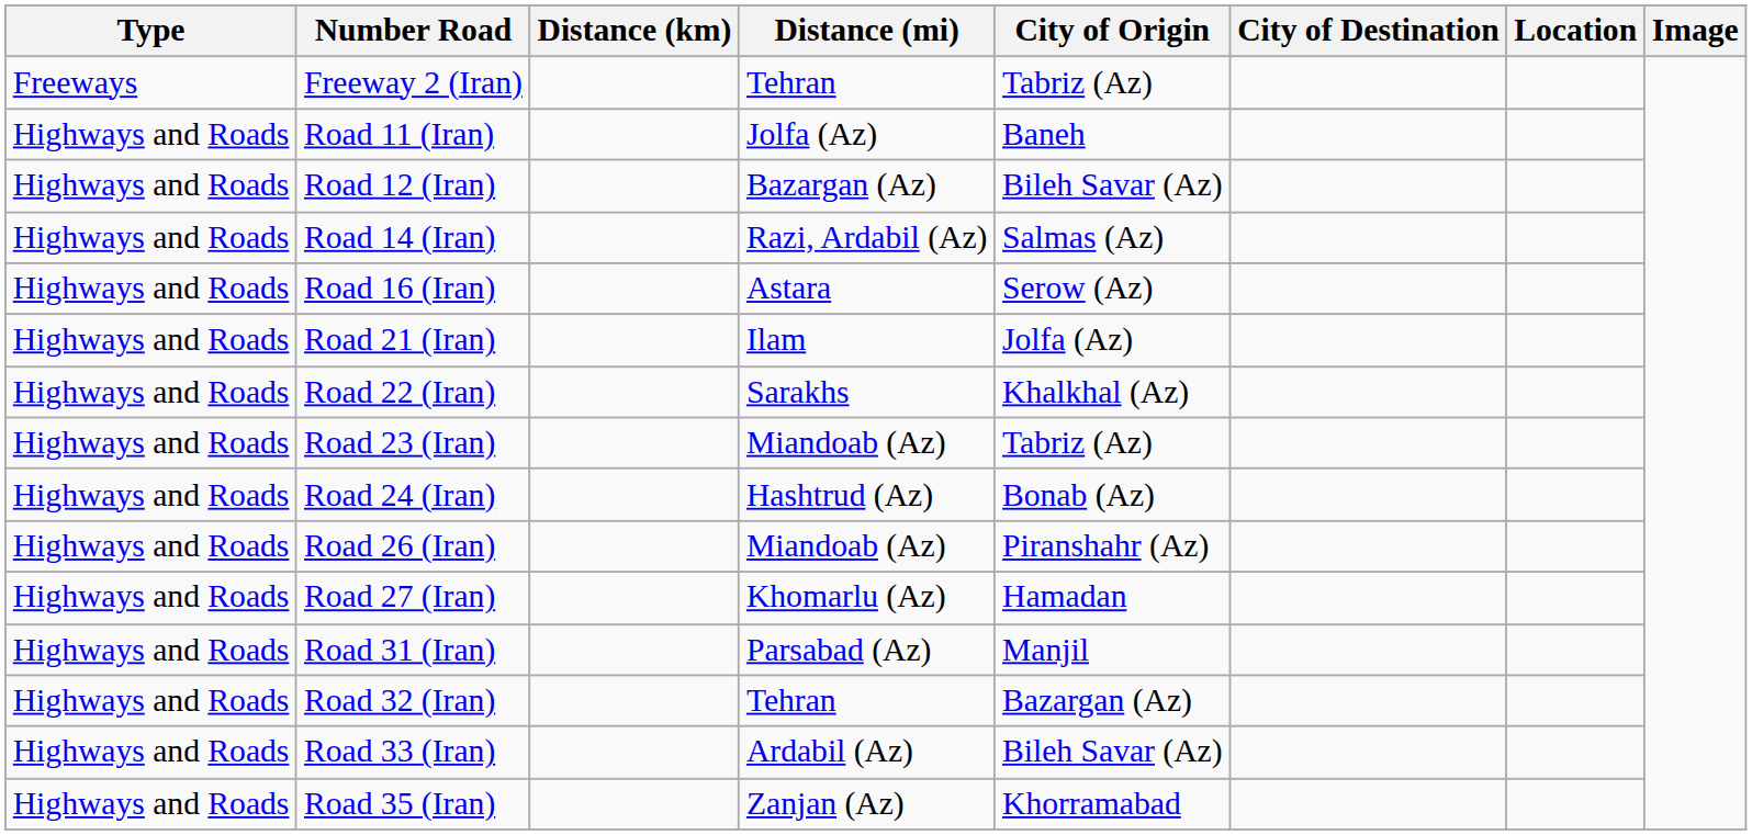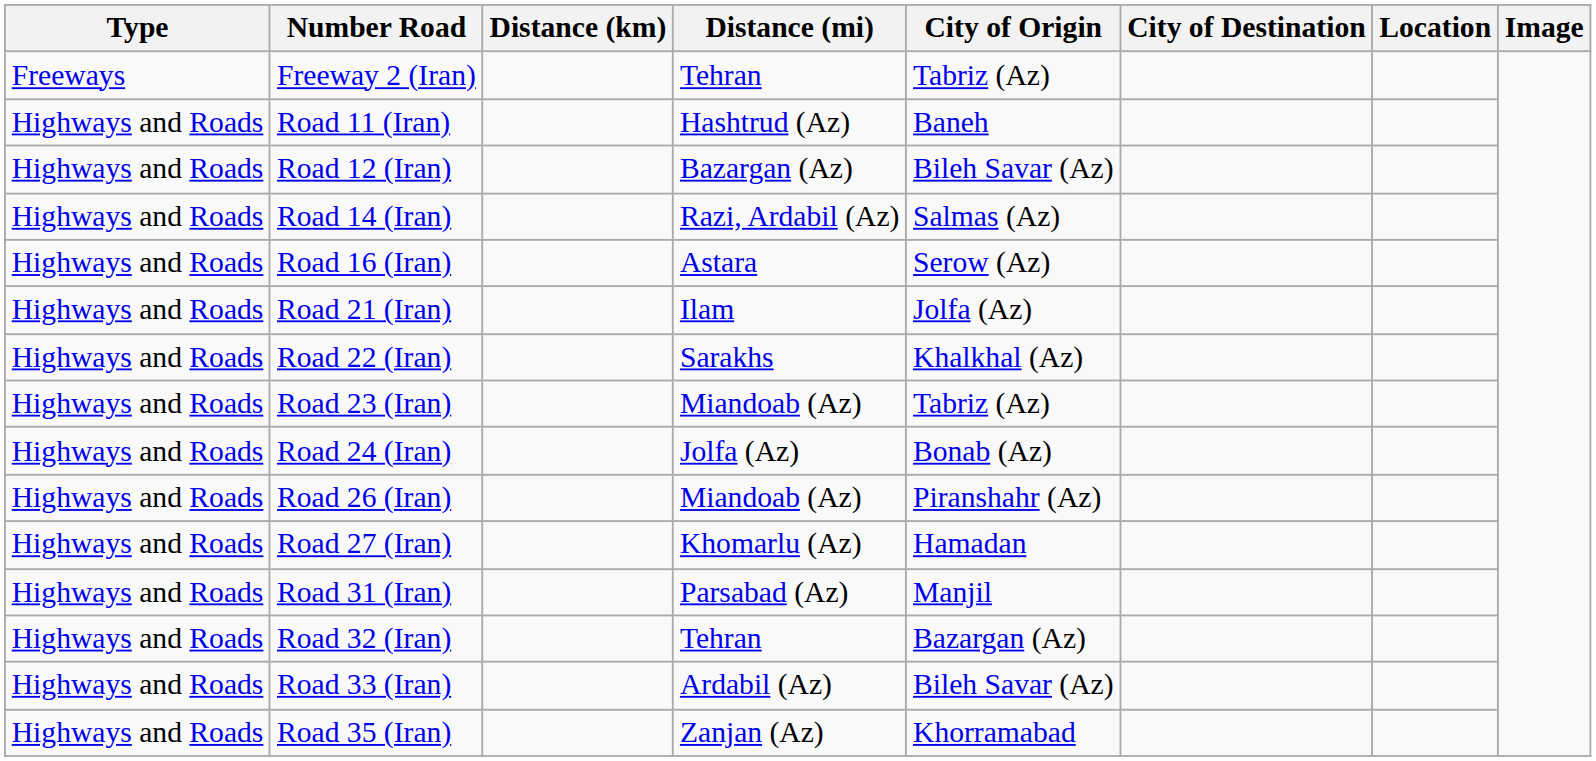Road 11 (Iran) | Distance (mi): Jolfa (Az) -> Hashtrud (Az)
Road 24 (Iran) | Distance (mi): Hashtrud (Az) -> Jolfa (Az)
